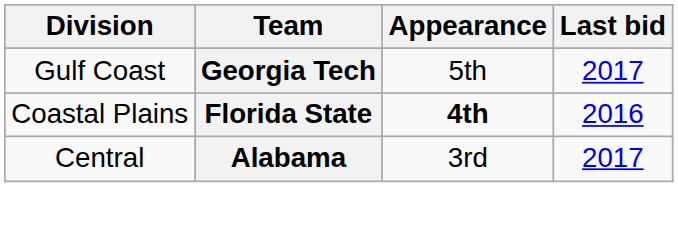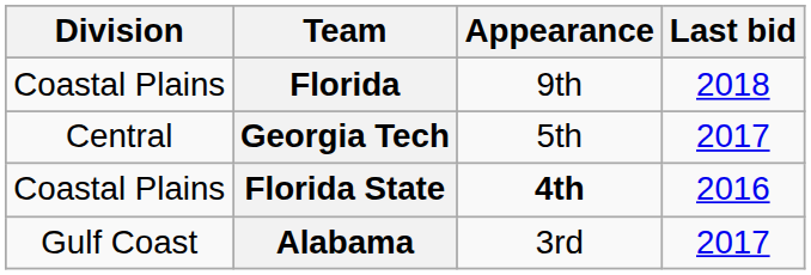+ row: Coastal Plains | Florida | 9th | 2018
Georgia Tech | Division: Gulf Coast -> Central
Alabama | Division: Central -> Gulf Coast
